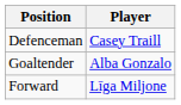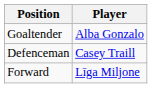rows swapped: Goaltender <-> Defenceman
